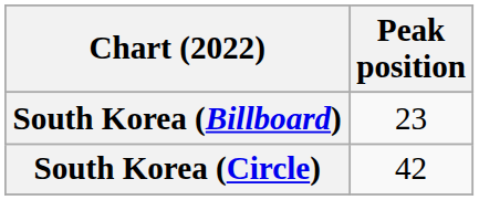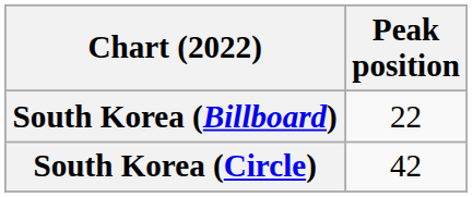South Korea (Billboard) | Peak position: 23 -> 22
